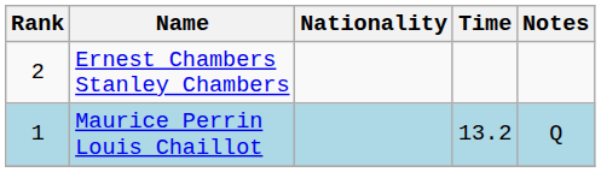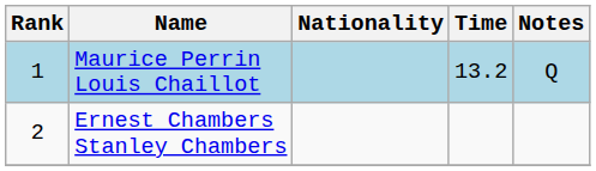rows swapped: Maurice Perrin Louis Chaillot <-> Ernest Chambers Stanley Chambers
